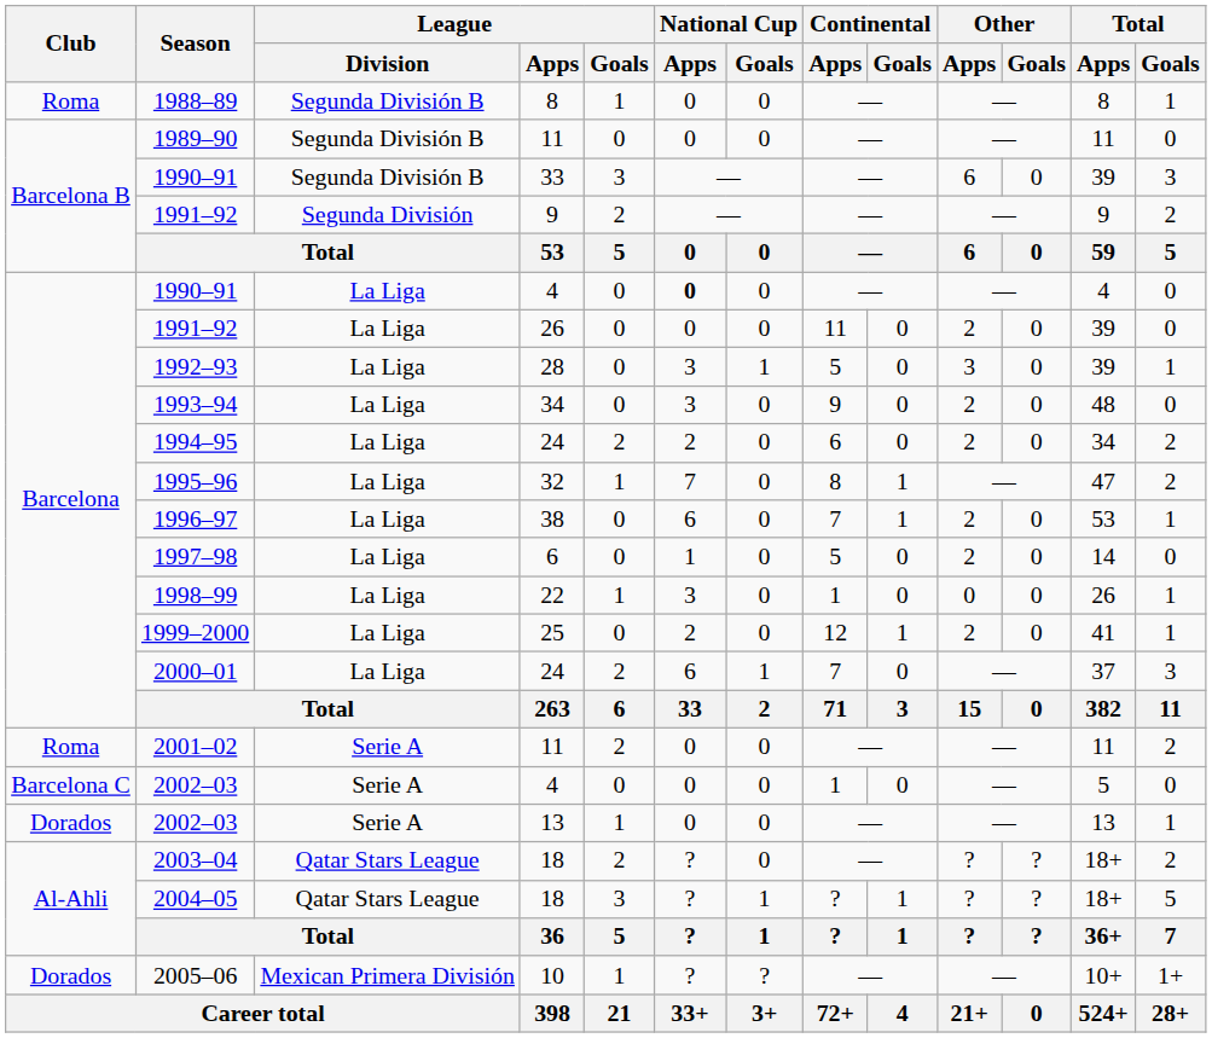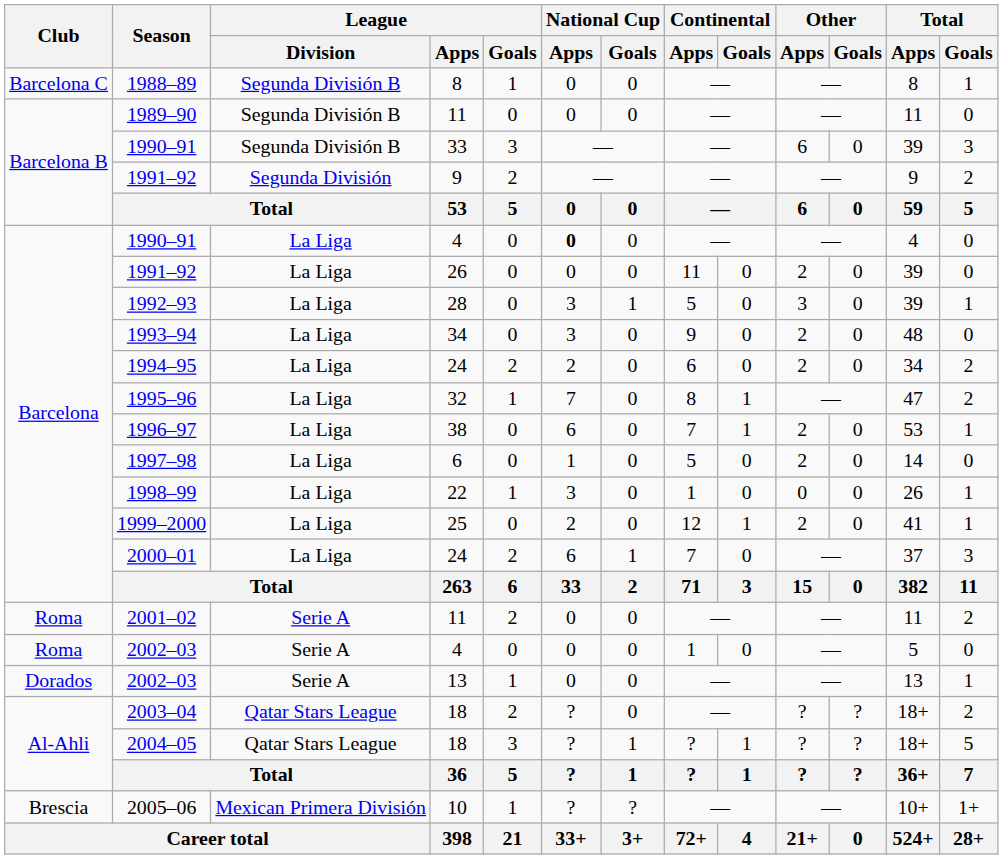1988–89 | Club: Roma -> Barcelona C
2002–03 / 4 | Club: Barcelona C -> Roma
2005–06 | Club: Dorados -> Brescia
